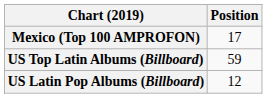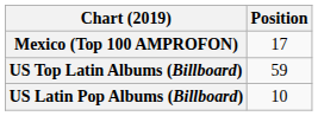US Latin Pop Albums (Billboard) | Position: 12 -> 10
